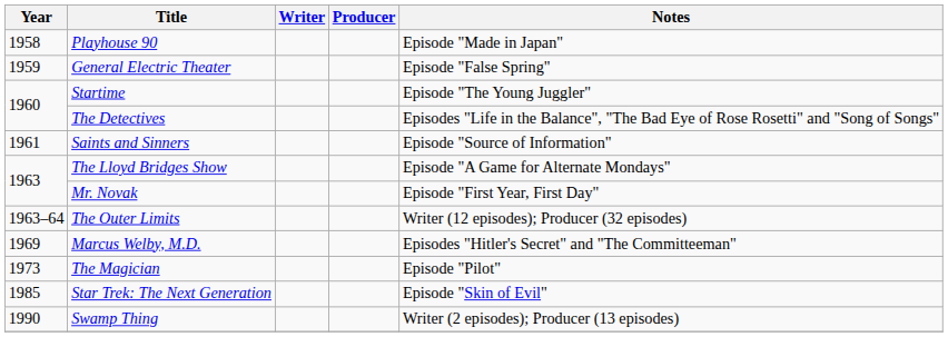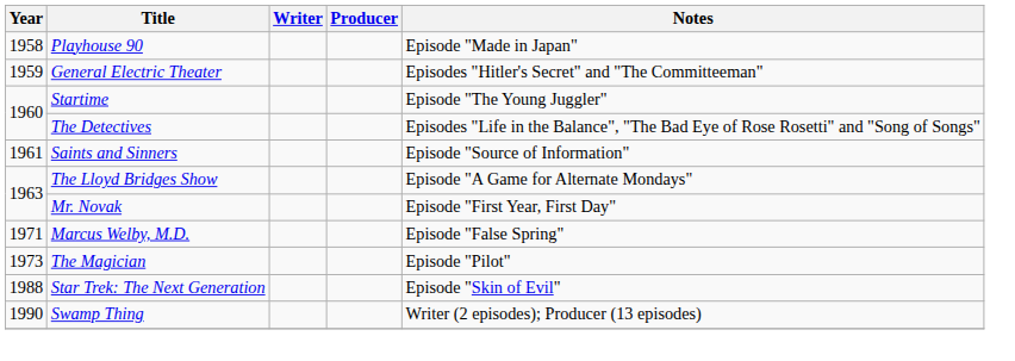General Electric Theater | Notes: Episode "False Spring" -> Episodes "Hitler's Secret" and "The Committeeman"
- row: 1963–64 | The Outer Limits | Writer (12 episodes); Producer (32 episodes)
Marcus Welby, M.D. | Year: 1969 -> 1971
Marcus Welby, M.D. | Notes: Episodes "Hitler's Secret" and "The Committeeman" -> Episode "False Spring"
Star Trek: The Next Generation | Year: 1985 -> 1988
